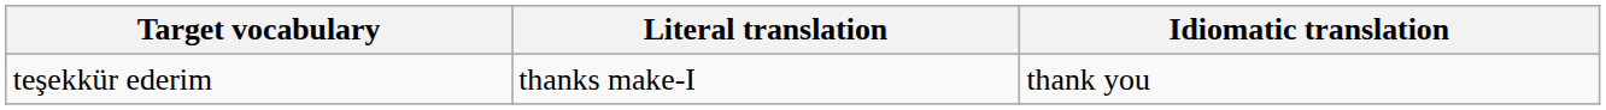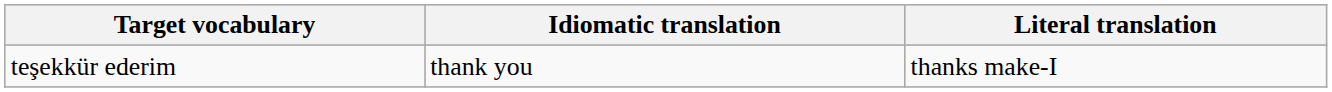columns swapped: Idiomatic translation <-> Literal translation
